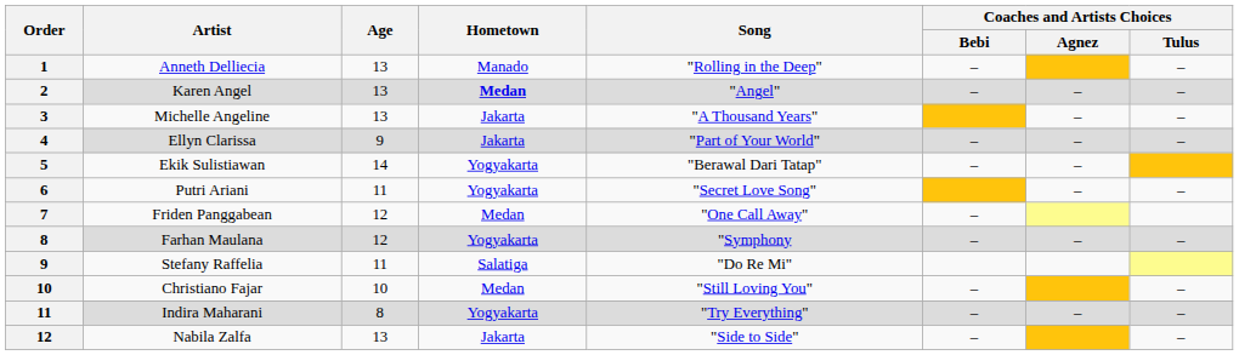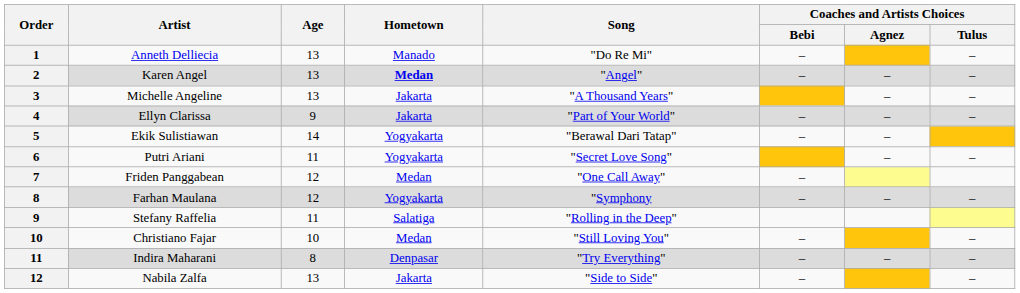Anneth Delliecia | Song: "Rolling in the Deep" -> "Do Re Mi"
Stefany Raffelia | Song: "Do Re Mi" -> "Rolling in the Deep"
Indira Maharani | Hometown: Yogyakarta -> Denpasar
